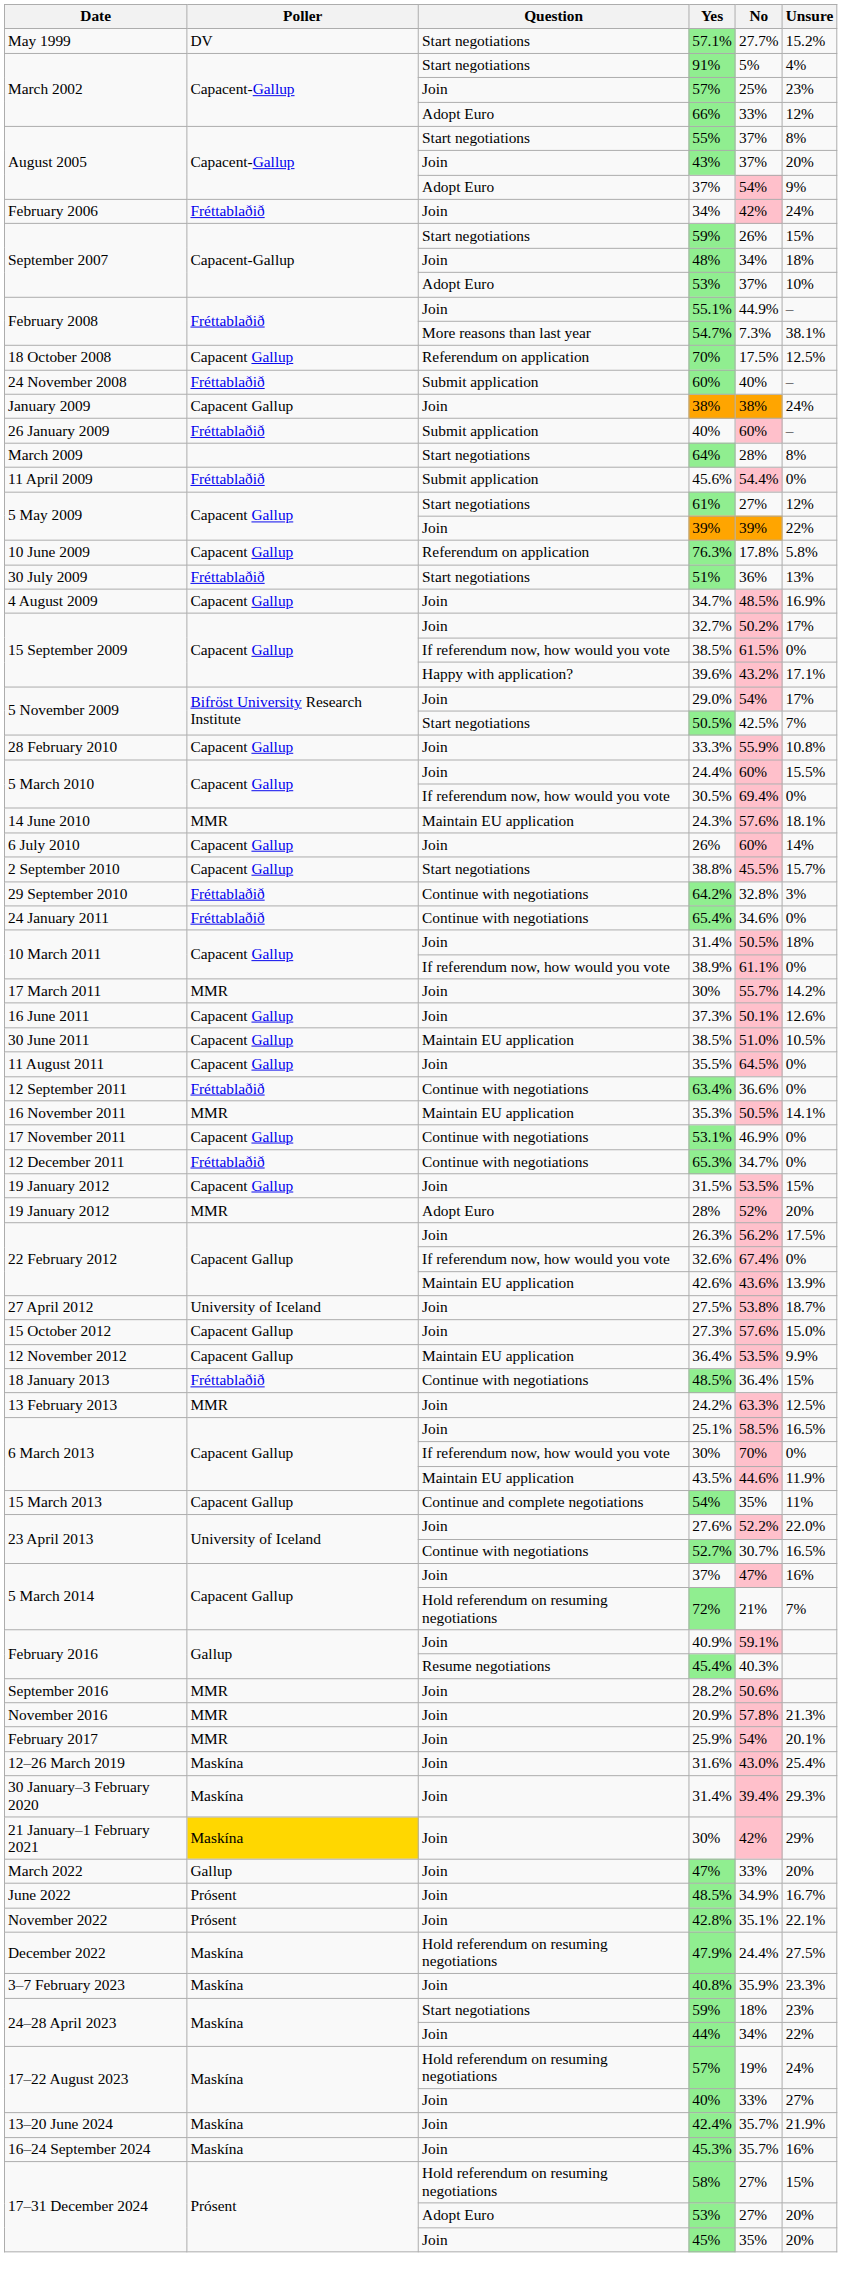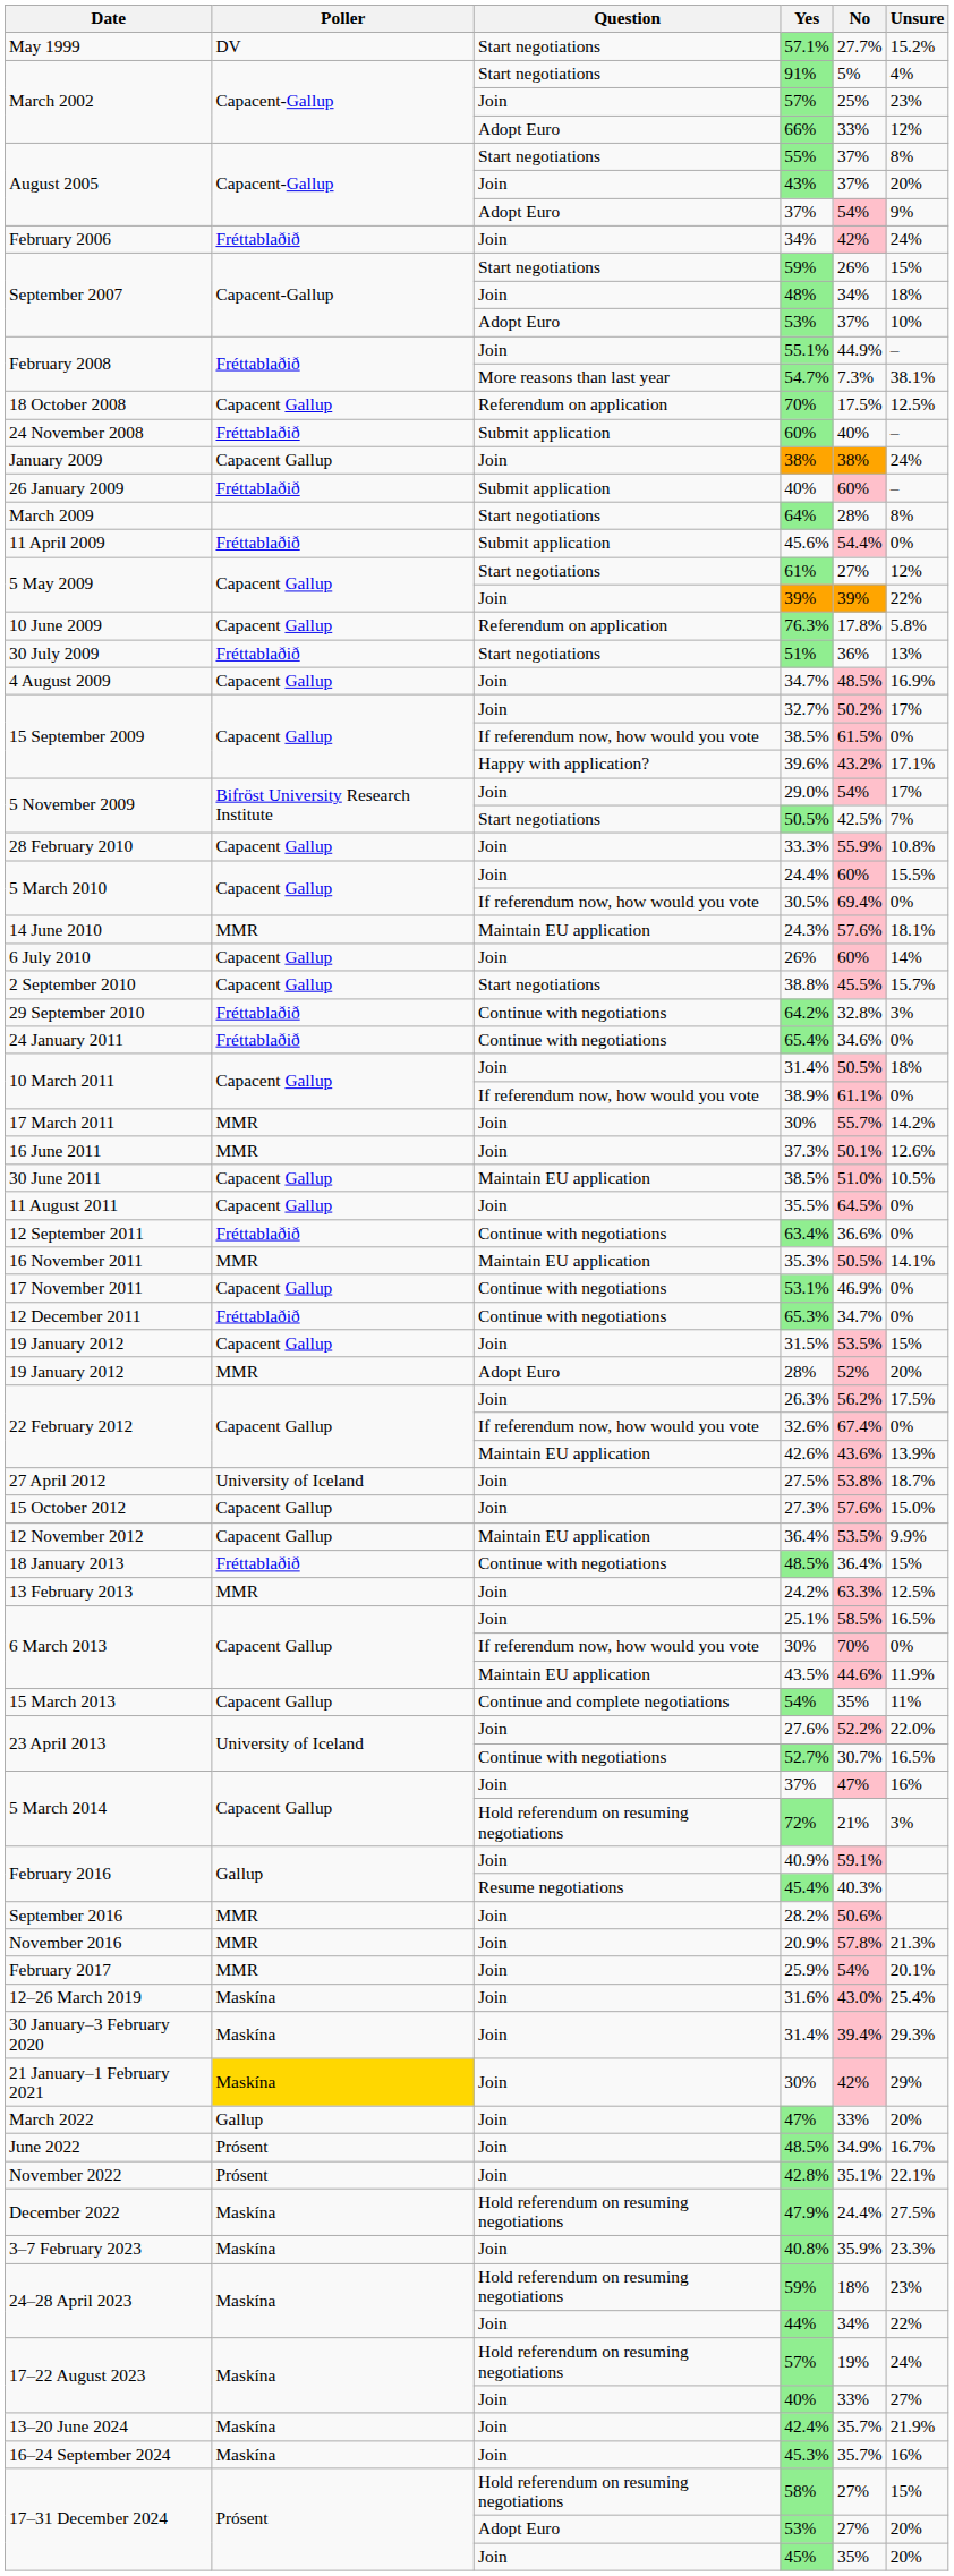37.3% | Poller: Capacent Gallup -> MMR
72% | Unsure: 7% -> 3%
24–28 April 2023 / 59% | Question: Start negotiations -> Hold referendum on resuming negotiations
